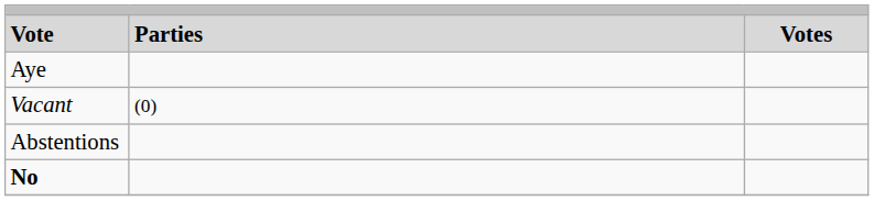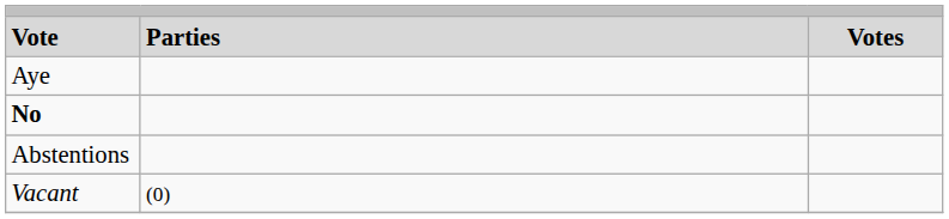rows swapped: No <-> Vacant
